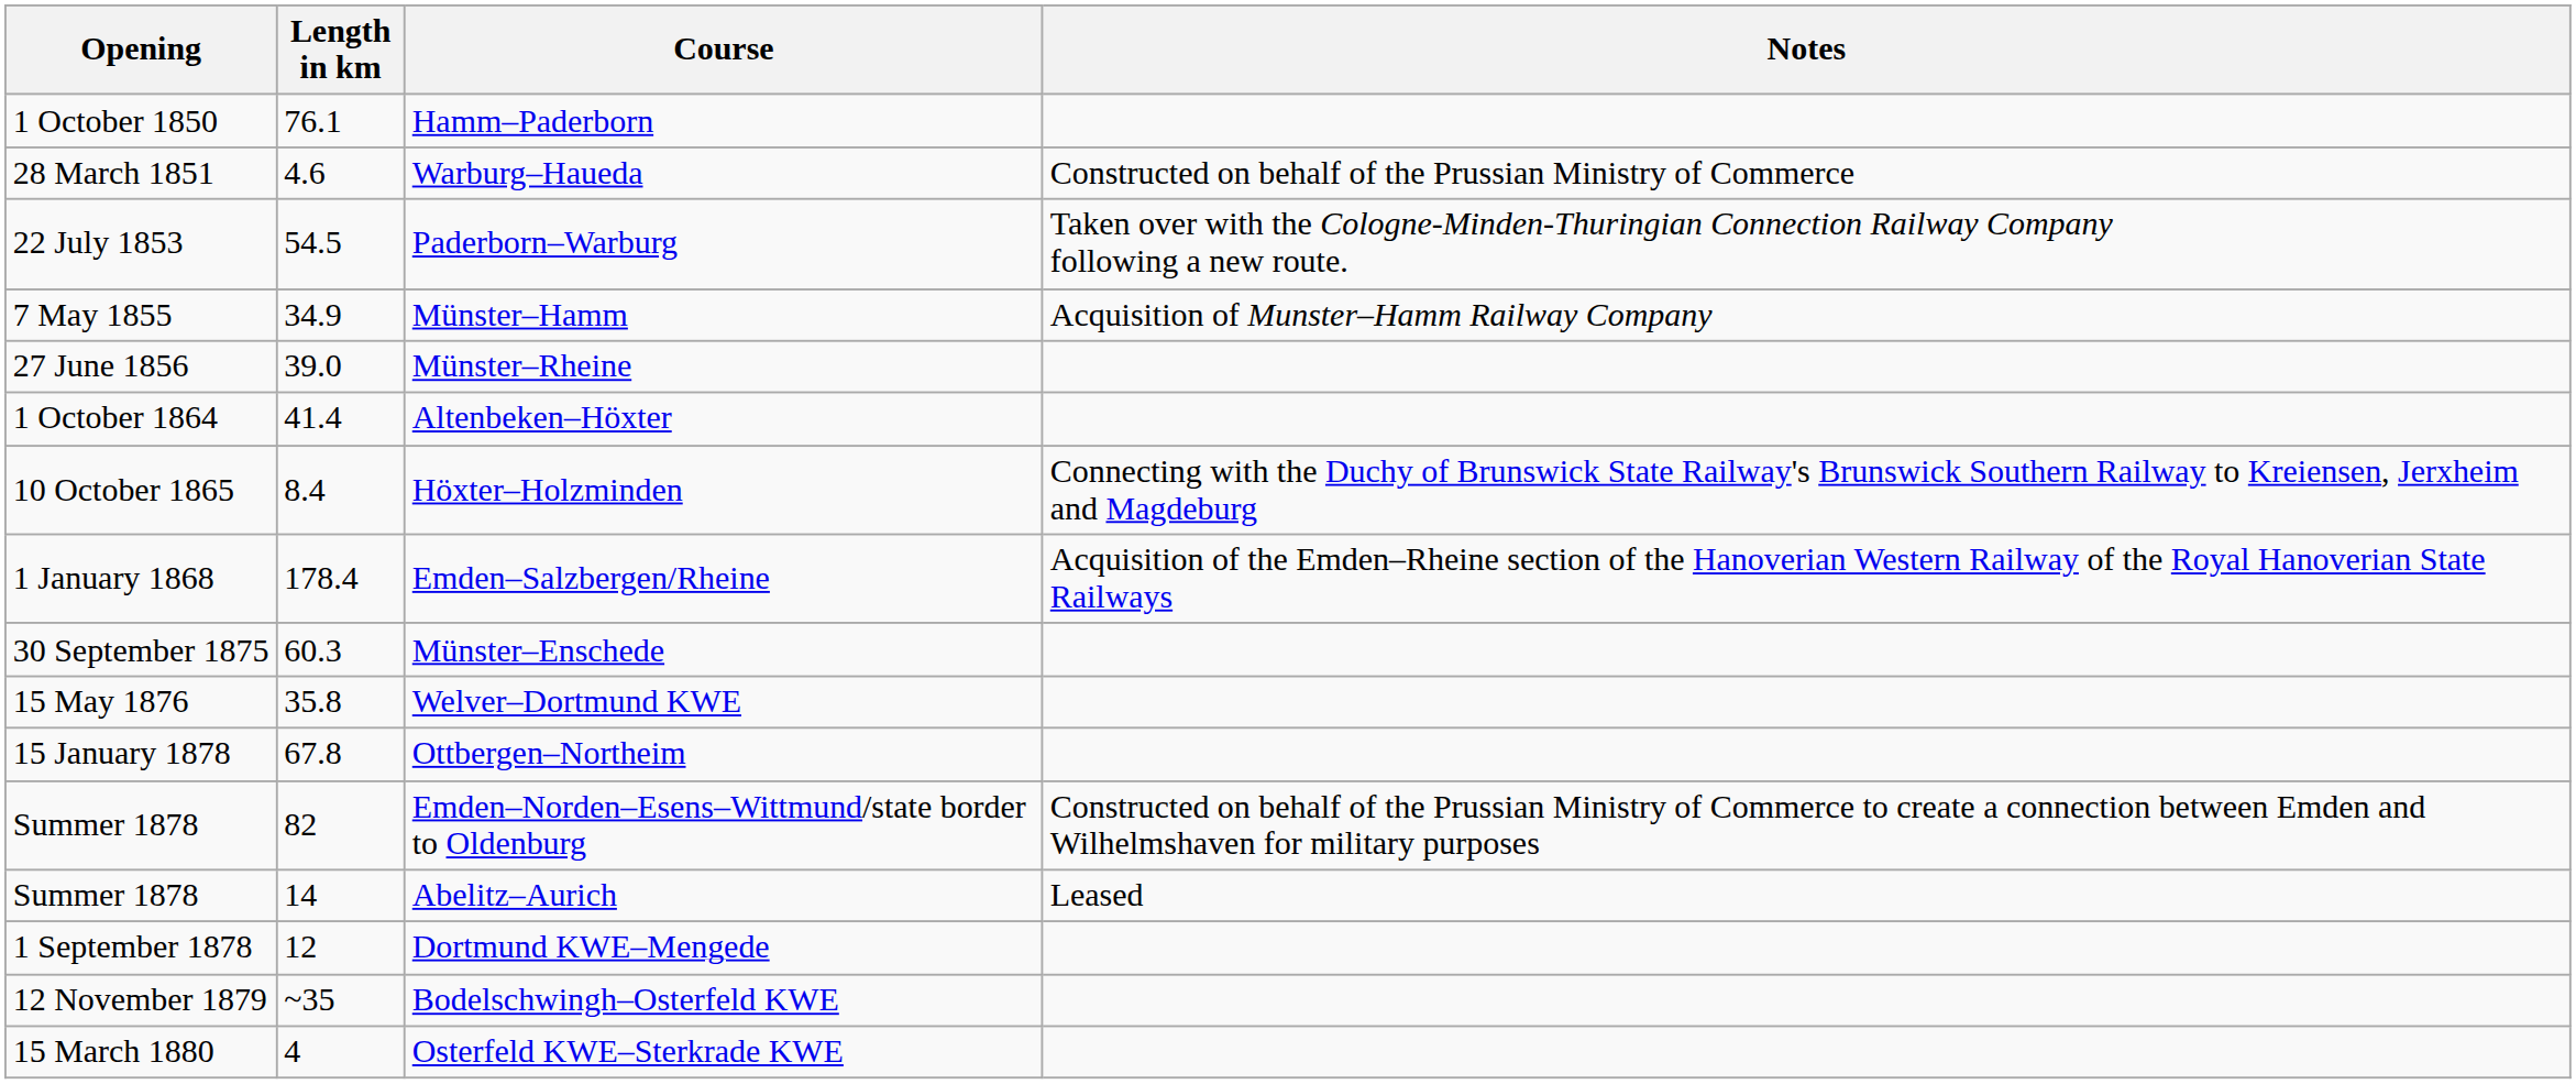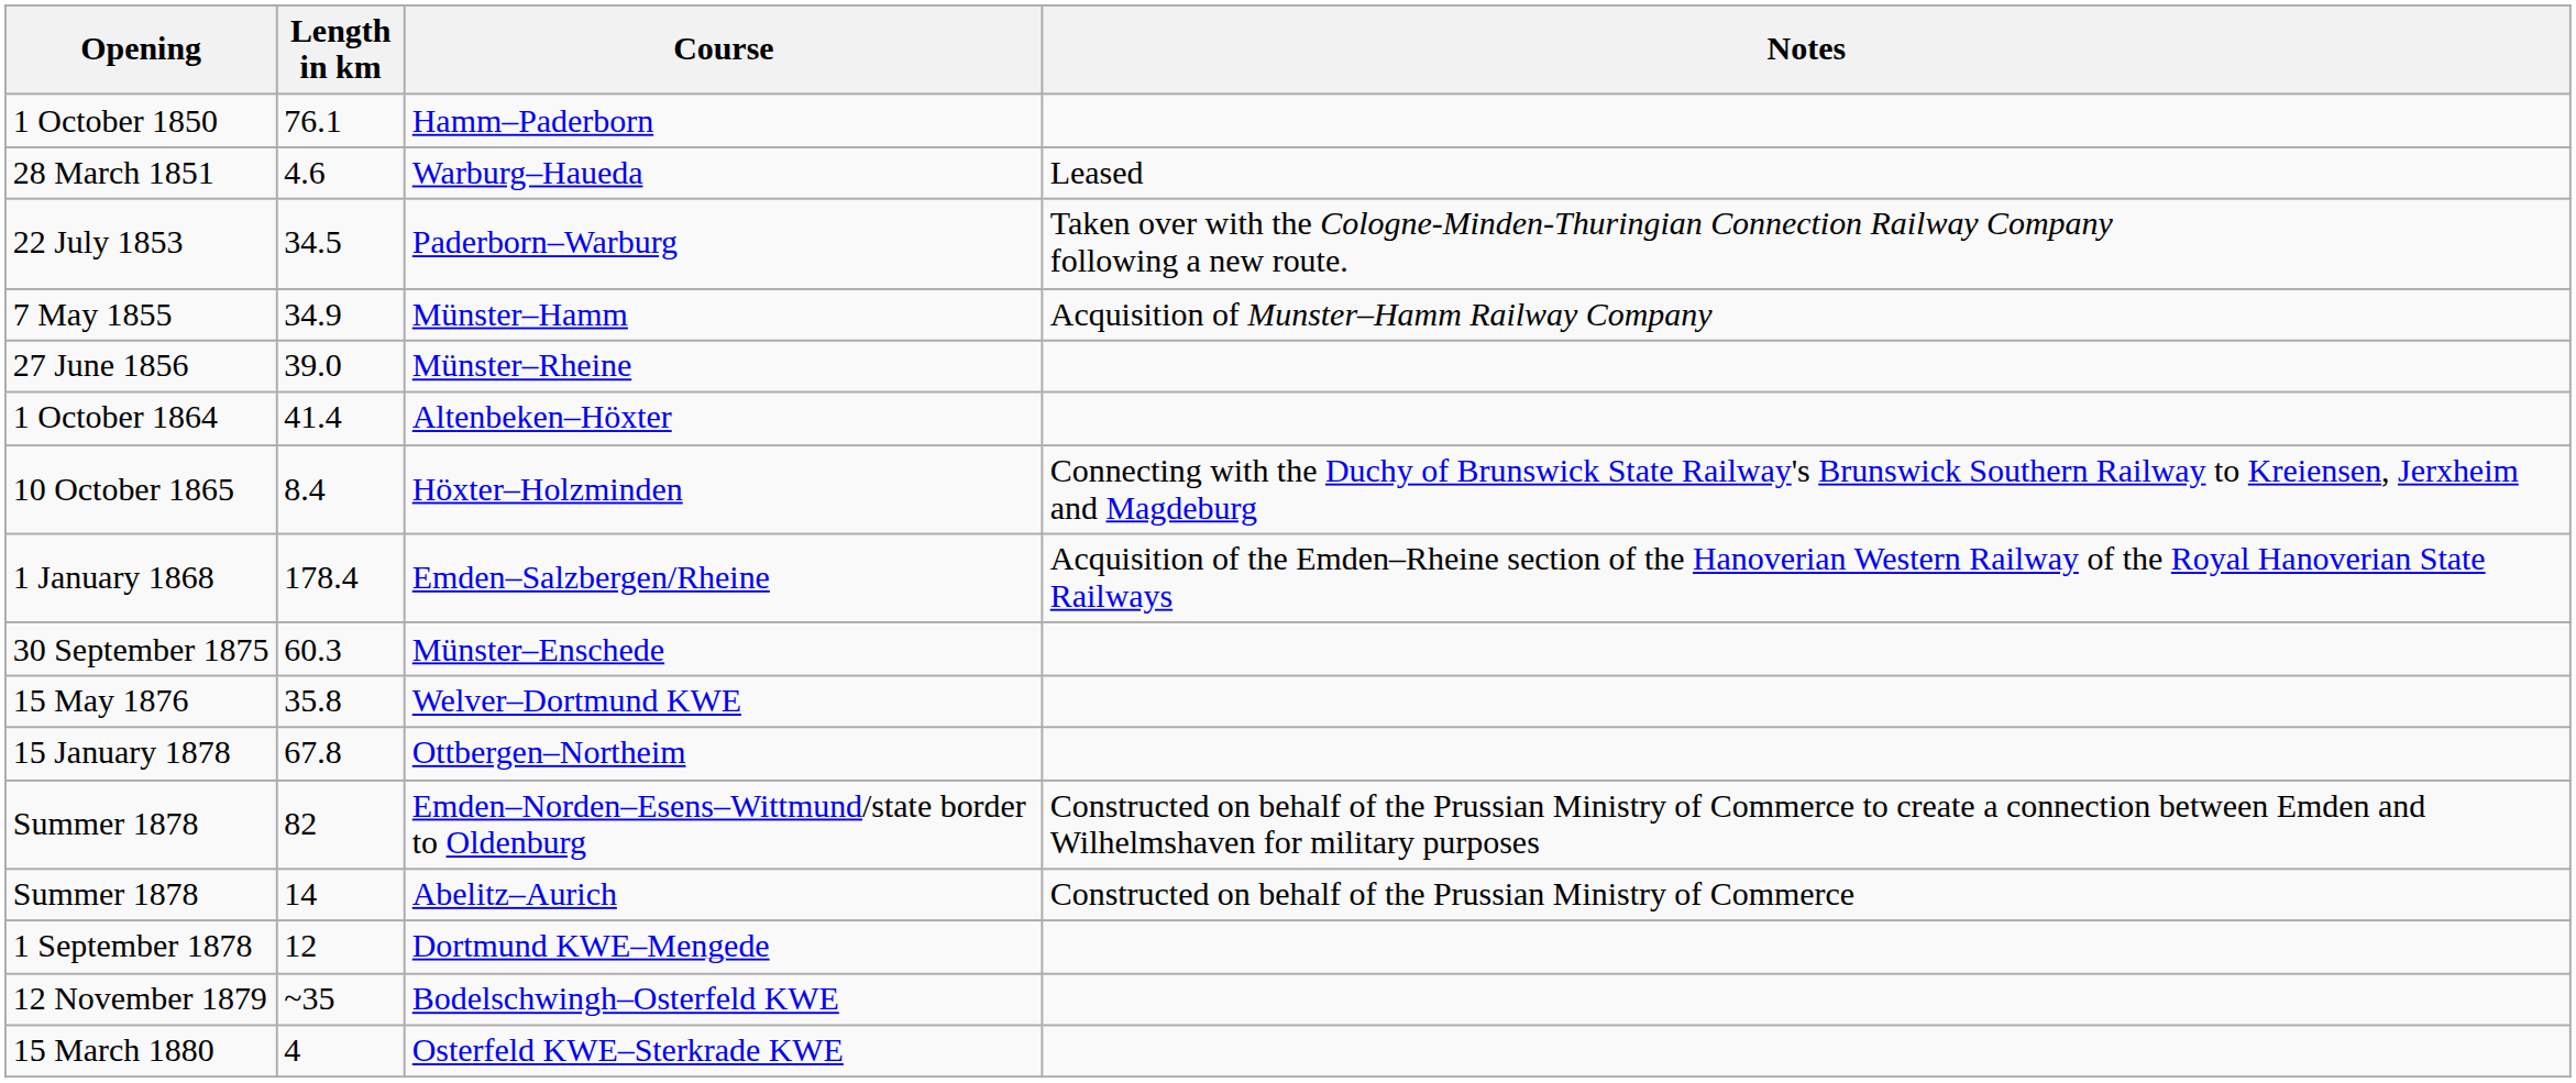Warburg–Haueda | Notes: Constructed on behalf of the Prussian Ministry of Commerce -> Leased
Paderborn–Warburg | Length in km: 54.5 -> 34.5
Abelitz–Aurich | Notes: Leased -> Constructed on behalf of the Prussian Ministry of Commerce
